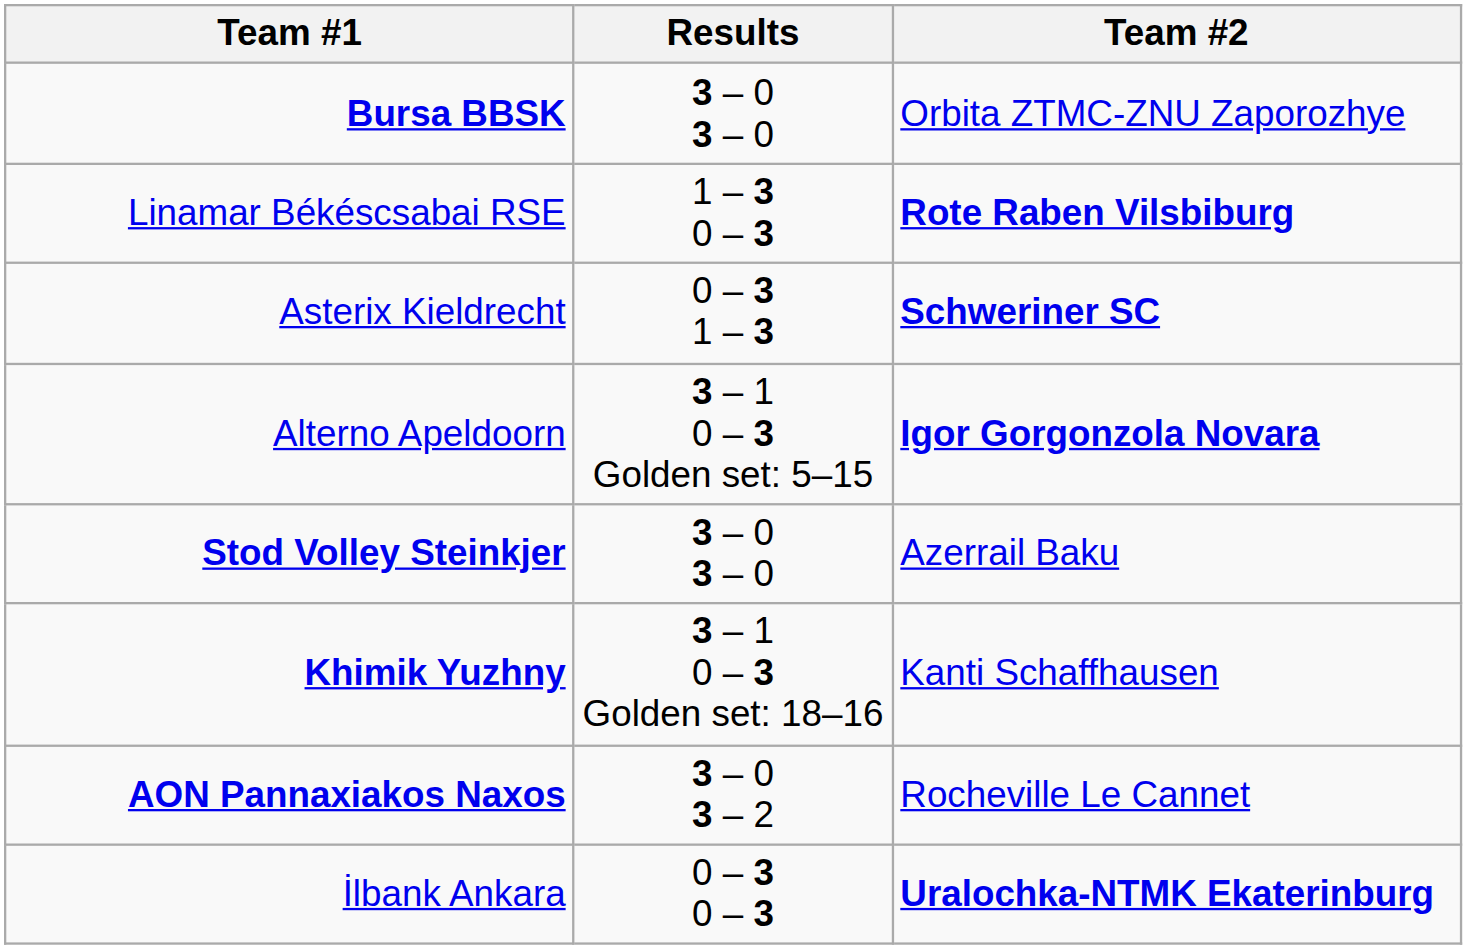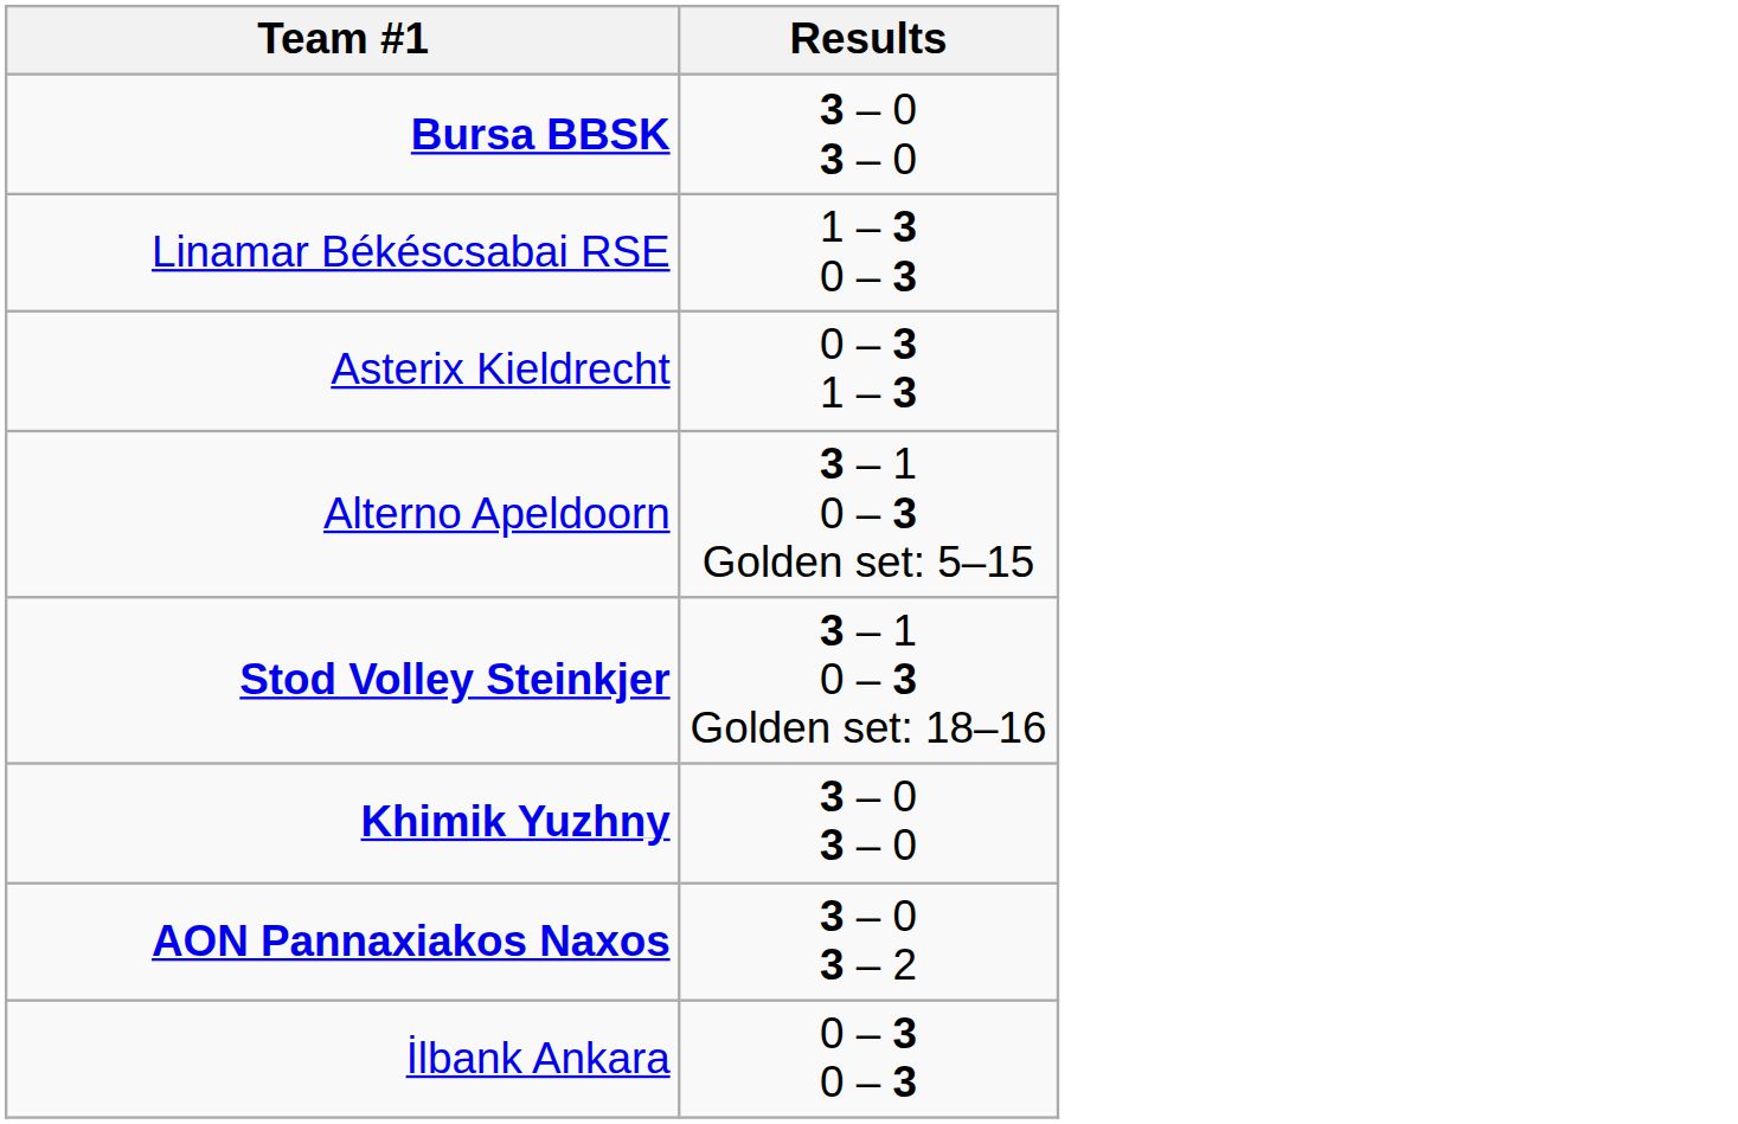- column: Team #2 | Orbita ZTMC-ZNU Zaporozhye | Rote Raben Vilsbiburg | Schweriner SC | Igor Gorgonzola Novara | Azerrail Baku | Kanti Schaffhausen | Rocheville Le Cannet | Uralochka-NTMK Ekaterinburg
Stod Volley Steinkjer | Results: 3 – 0 3 – 0 -> 3 – 1 0 – 3 Golden set: 18–16
Khimik Yuzhny | Results: 3 – 1 0 – 3 Golden set: 18–16 -> 3 – 0 3 – 0
